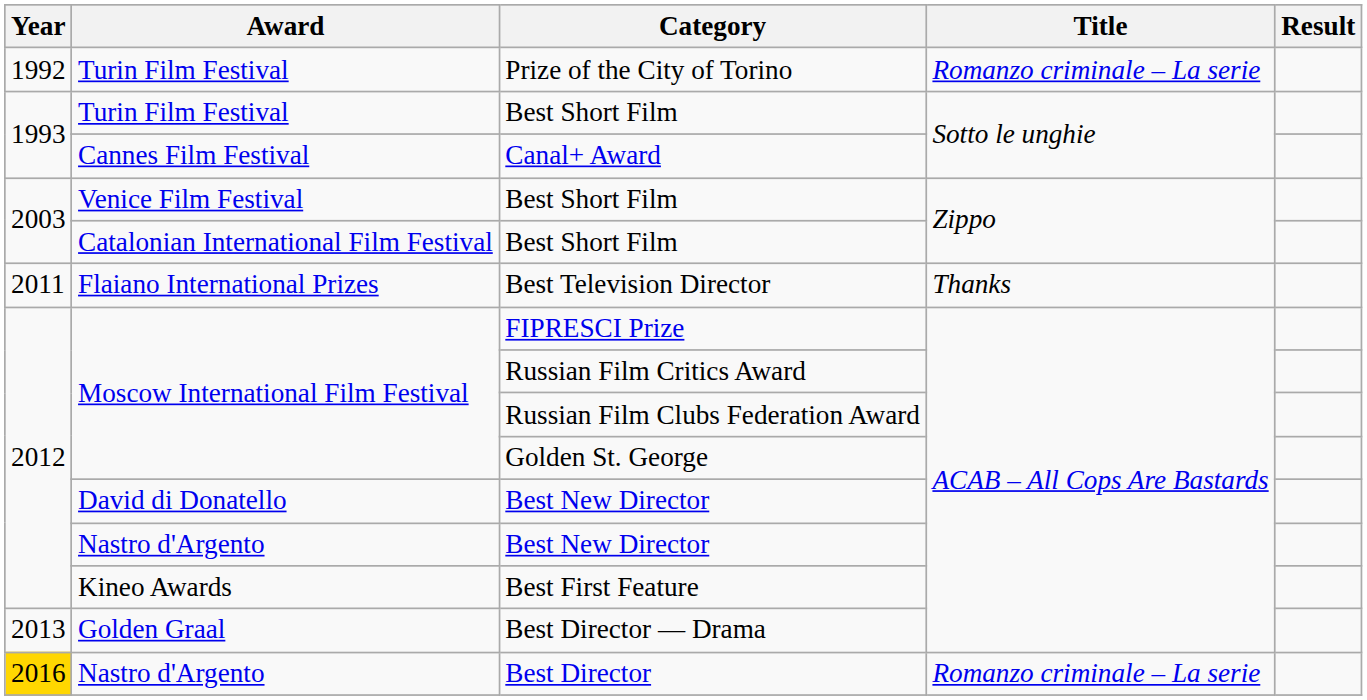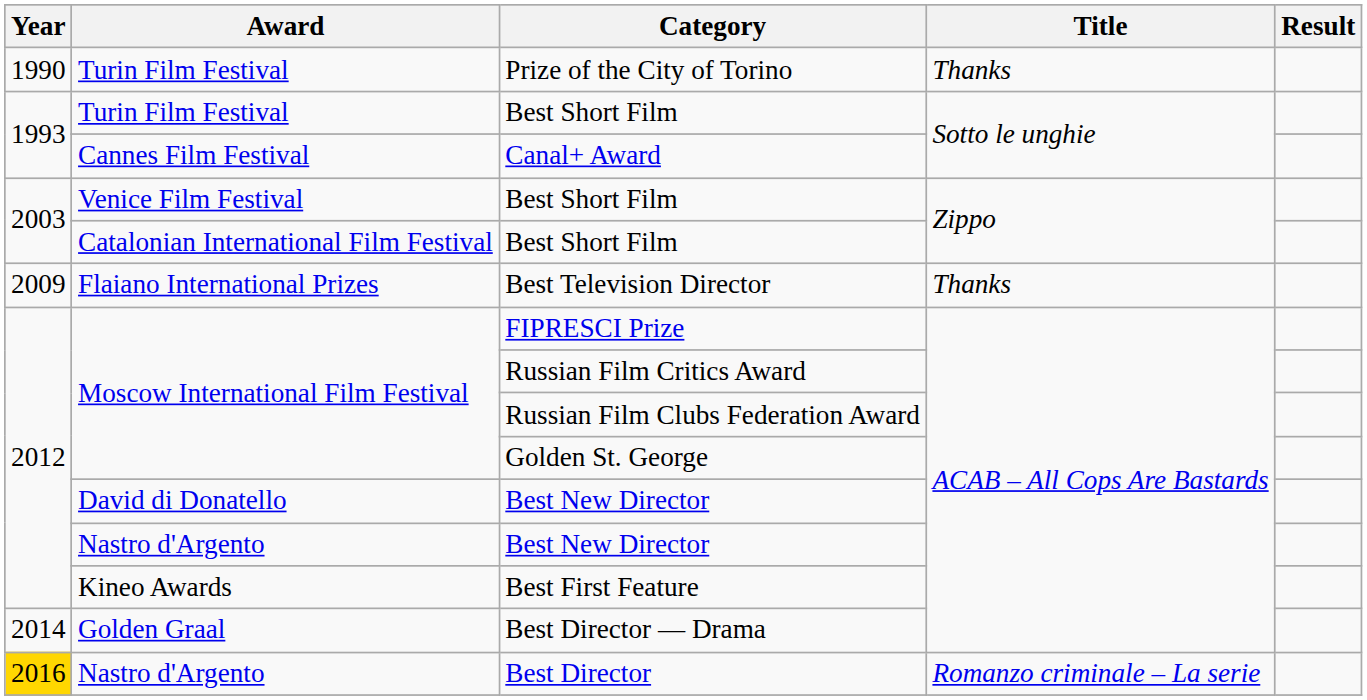Prize of the City of Torino | Year: 1992 -> 1990
Prize of the City of Torino | Title: Romanzo criminale – La serie -> Thanks
Best Television Director | Year: 2011 -> 2009
Best Director — Drama | Year: 2013 -> 2014
